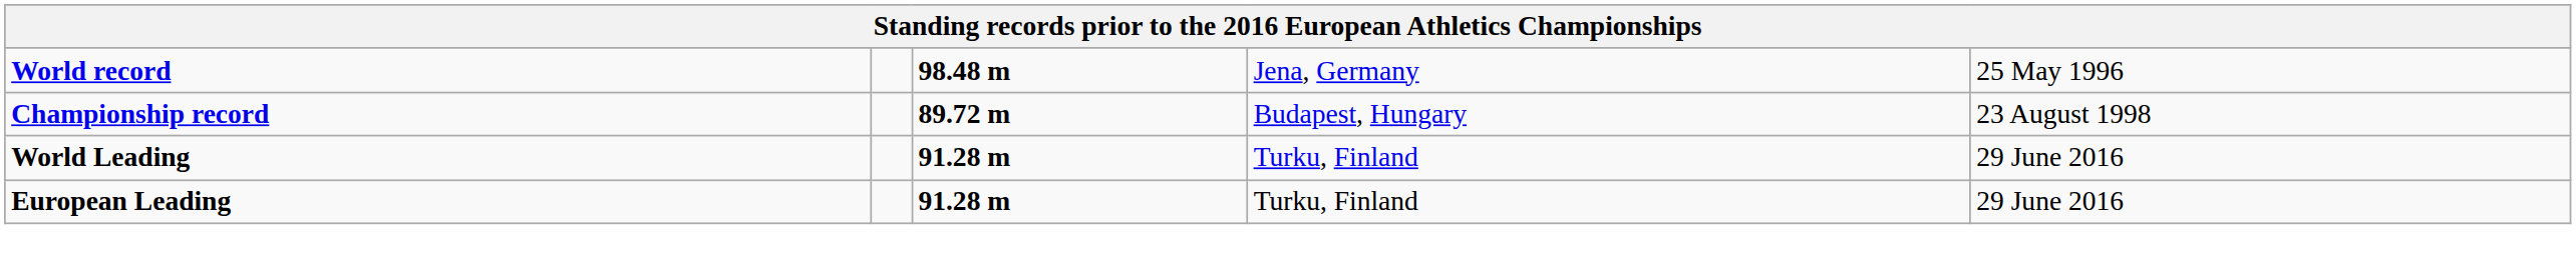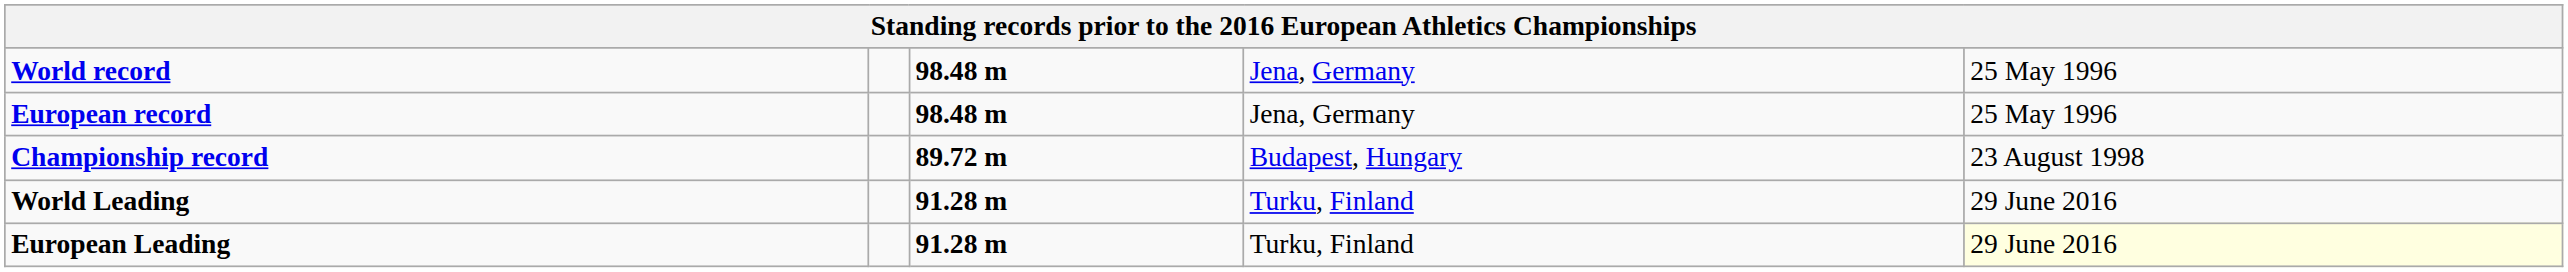+ row: European record | 98.48 m | Jena, Germany | 25 May 1996
European Leading | column 5: no background -> lightyellow background
